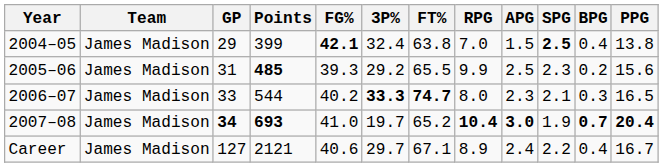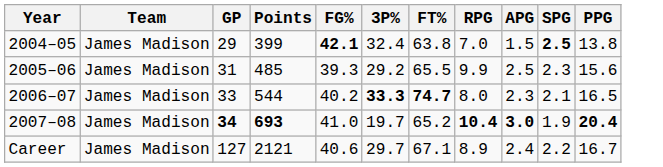- column: BPG | 0.4 | 0.2 | 0.3 | 0.7 | 0.4
2005–06 | Points: bold -> normal
